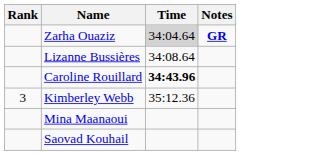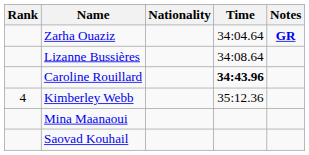+ column: Nationality
Zarha Ouaziz | Time: lightgrey background -> no background
Kimberley Webb | Rank: 3 -> 4
